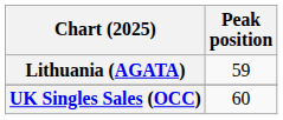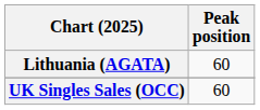Lithuania (AGATA) | Peak position: 59 -> 60
